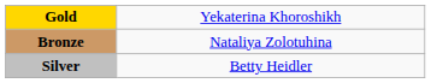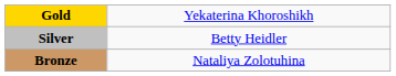rows swapped: Silver <-> Bronze
